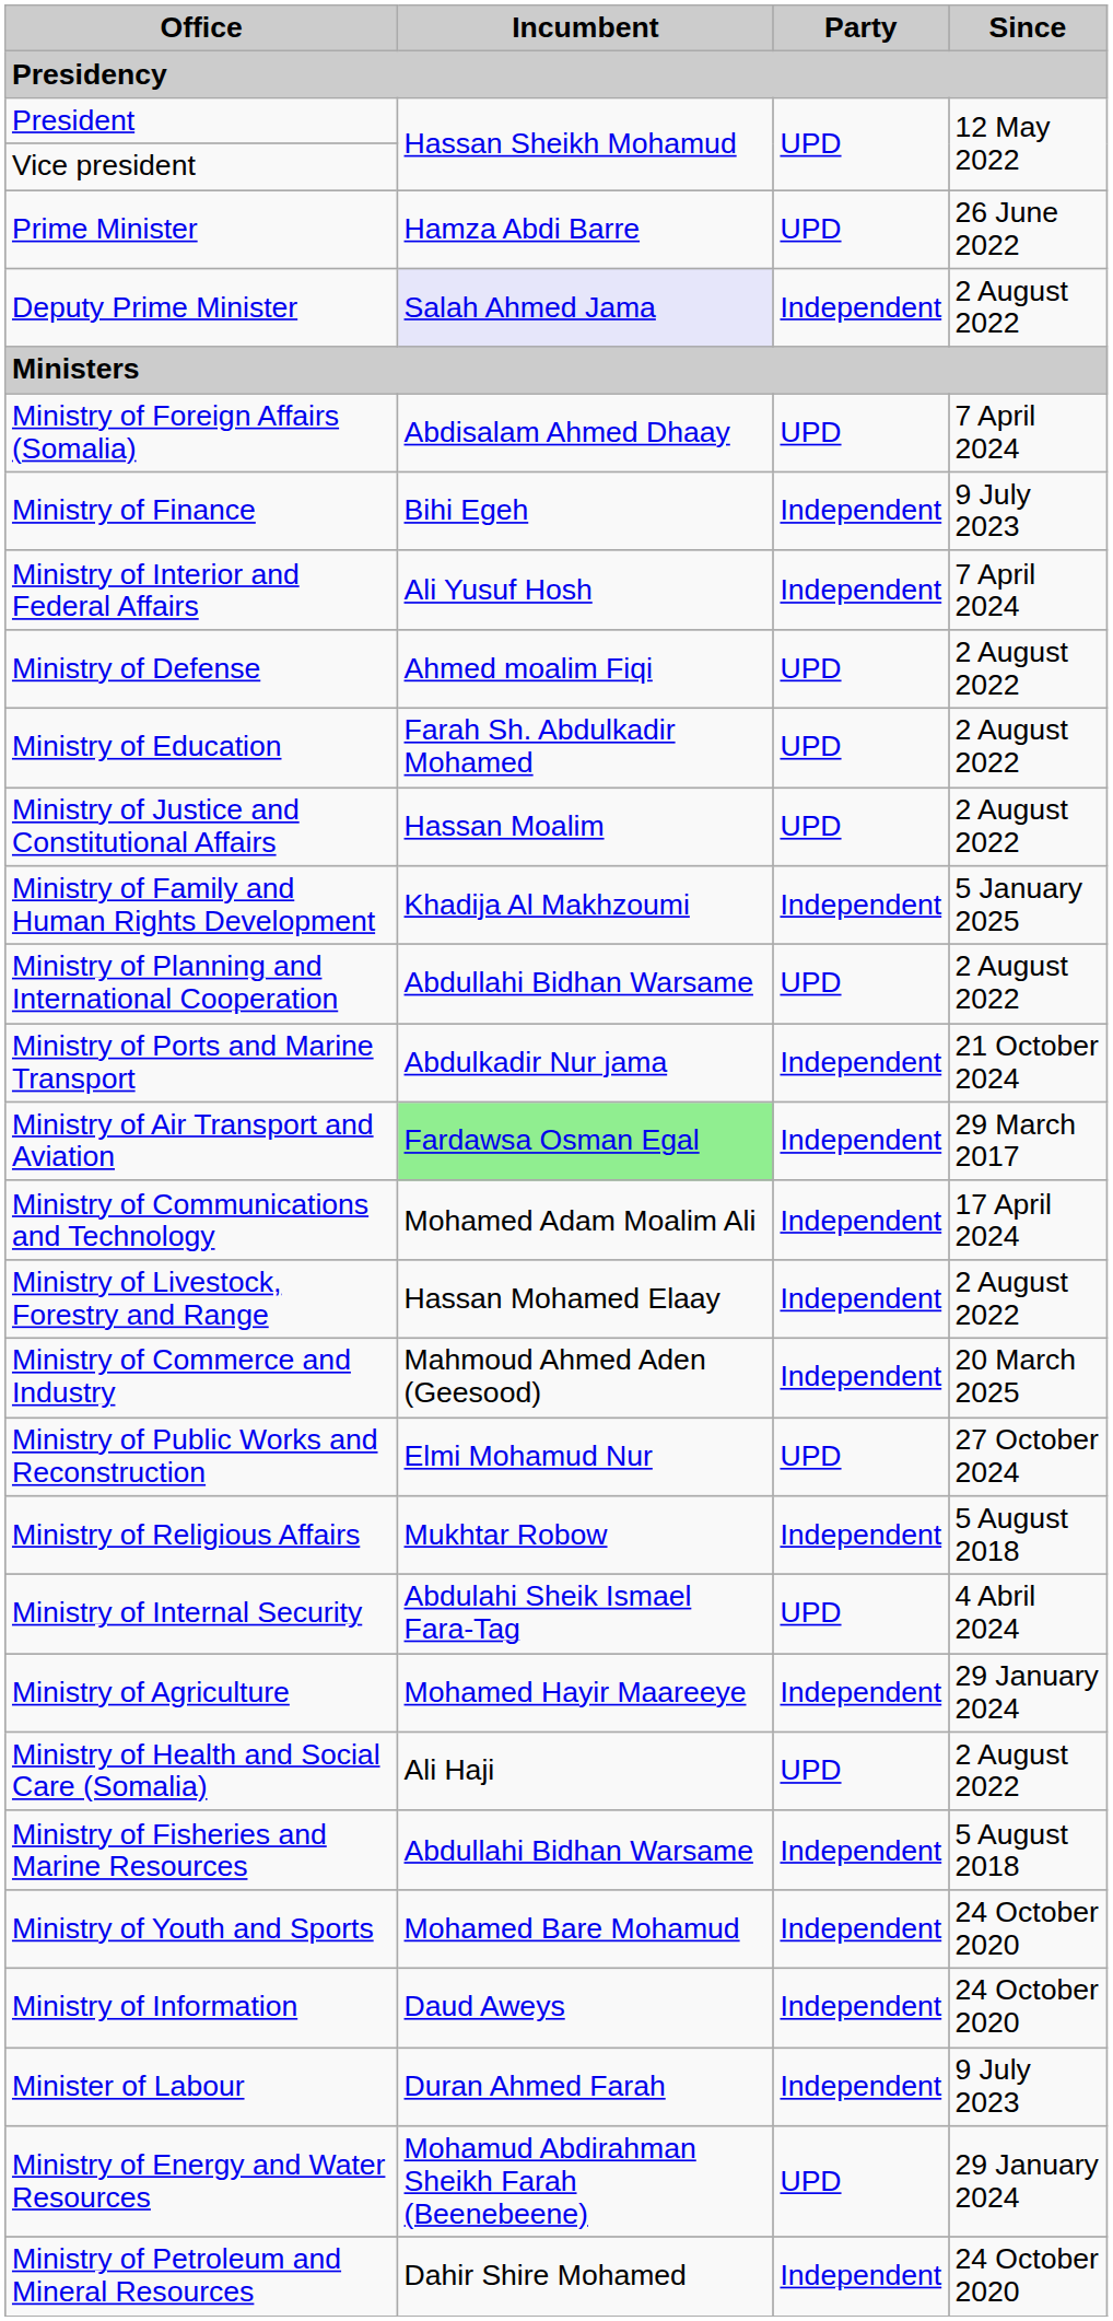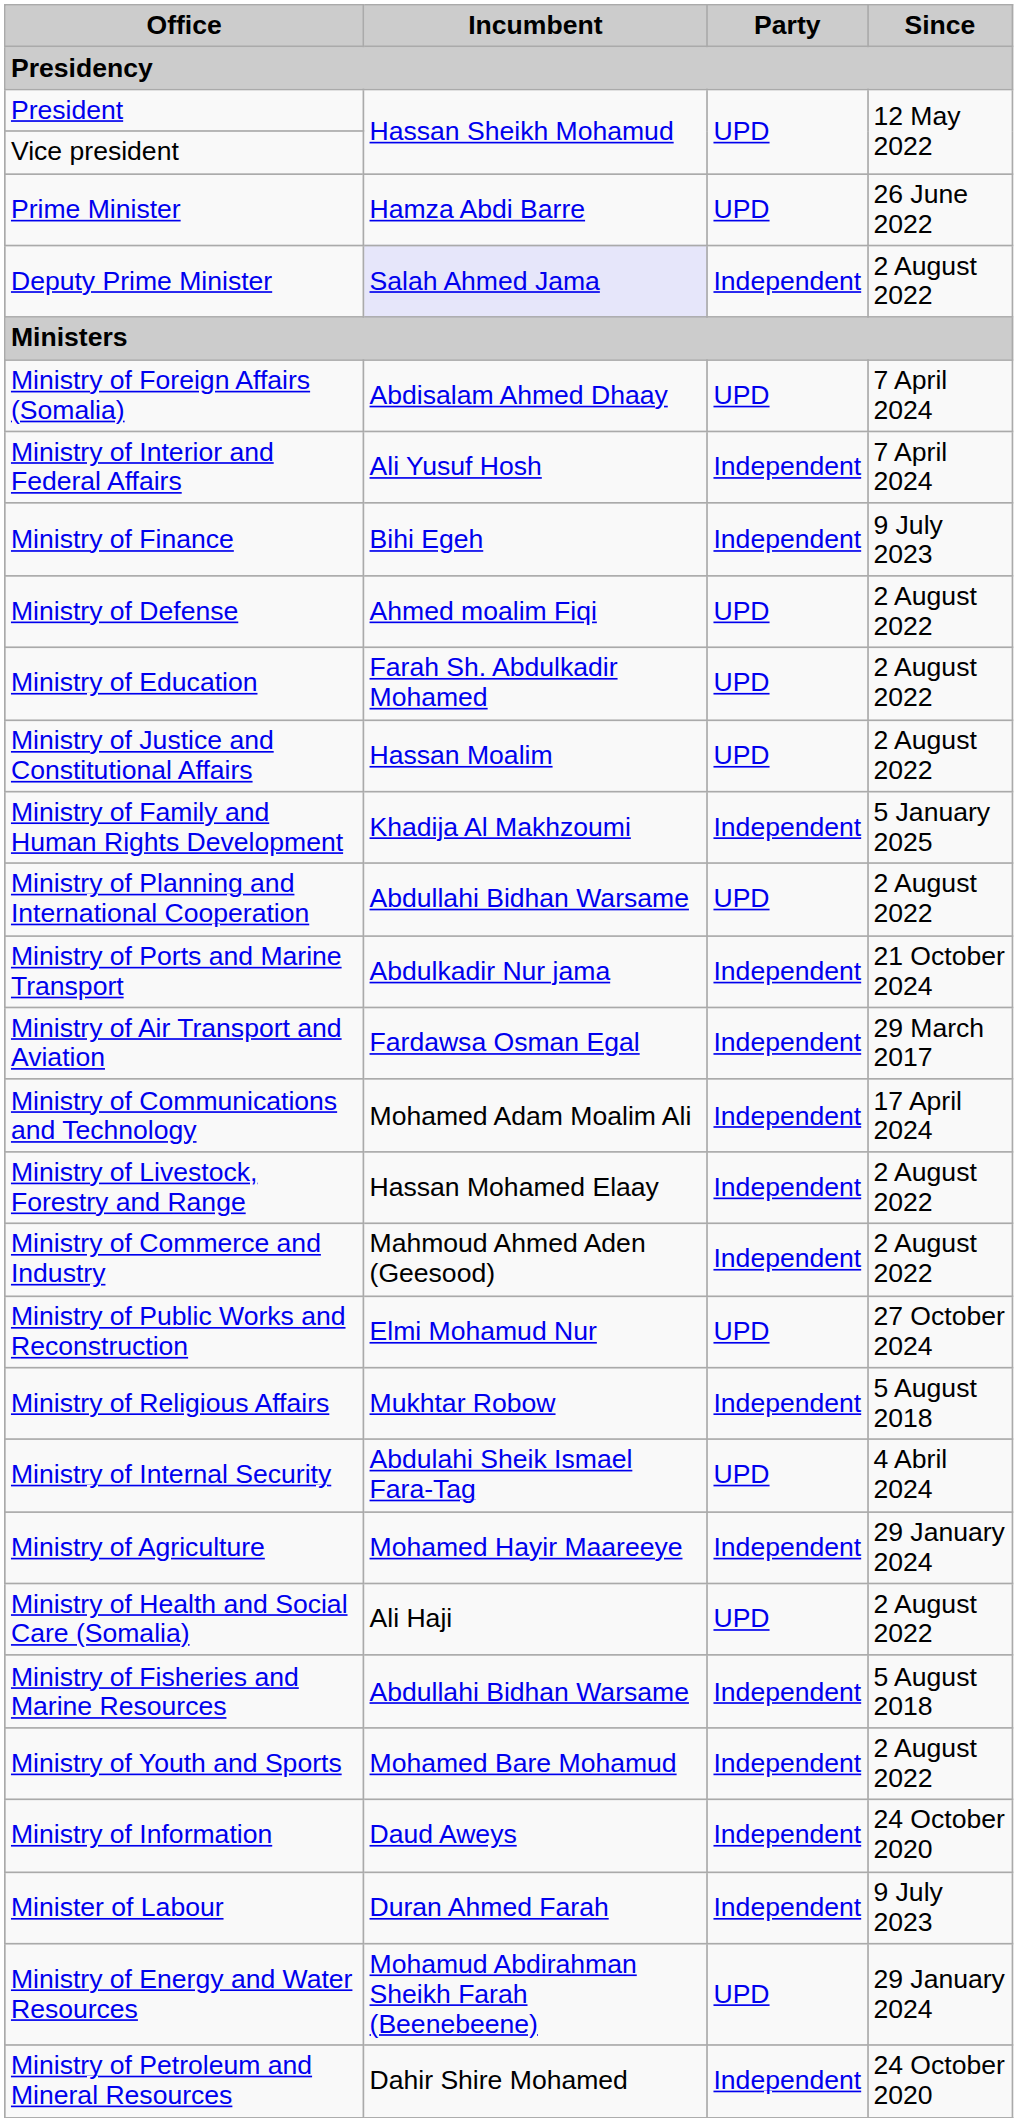rows swapped: Ministry of Interior and Federal Affairs <-> Ministry of Finance
Ministry of Air Transport and Aviation | Incumbent: lightgreen background -> no background
Ministry of Commerce and Industry | Since: 20 March 2025 -> 2 August 2022
Ministry of Youth and Sports | Since: 24 October 2020 -> 2 August 2022
